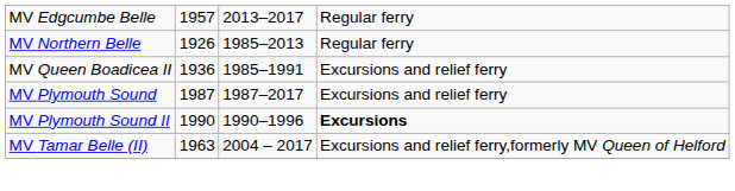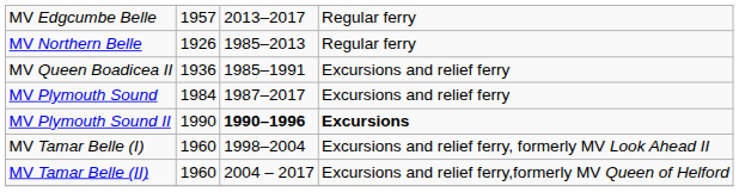MV Plymouth Sound | column 2: 1987 -> 1984
MV Plymouth Sound II | column 3: normal -> bold
+ row: MV Tamar Belle (I) | 1960 | 1998–2004 | Excursions and relief ferry, formerly MV Look Ahead II
MV Tamar Belle (II) | column 2: 1963 -> 1960
